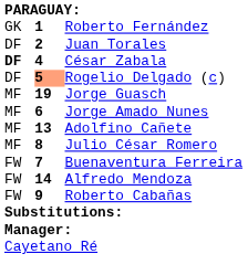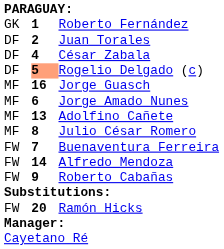César Zabala | column 1: bold -> normal
Jorge Guasch | column 2: 19 -> 16
+ row: FW | 20 | Ramón Hicks
